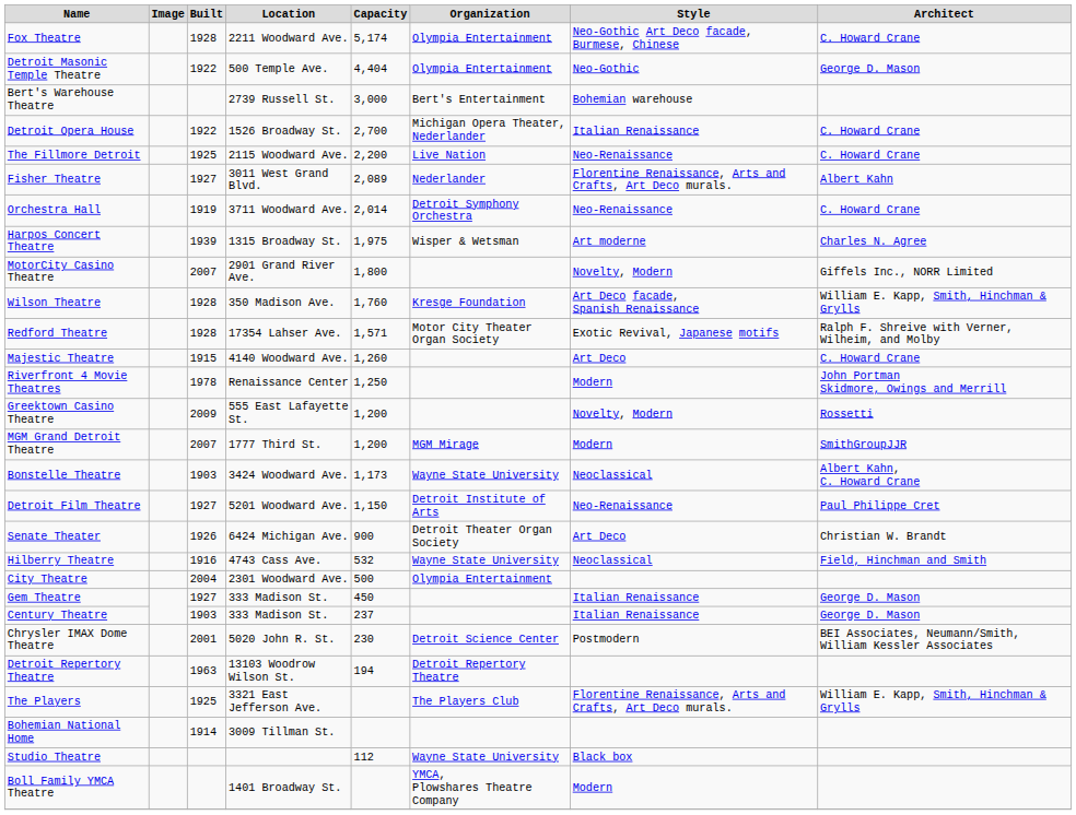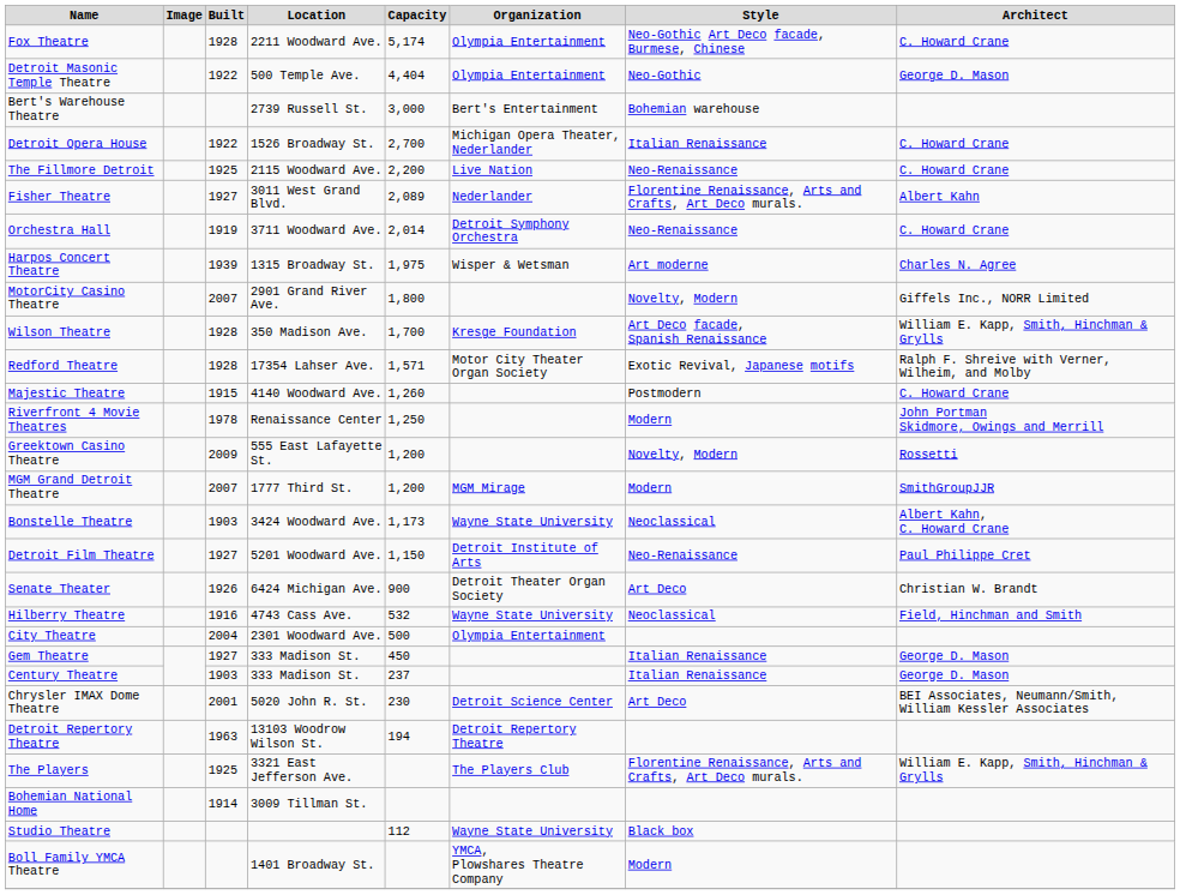Wilson Theatre | Capacity: 1,760 -> 1,700
Majestic Theatre | Style: Art Deco -> Postmodern
Chrysler IMAX Dome Theatre | Style: Postmodern -> Art Deco
